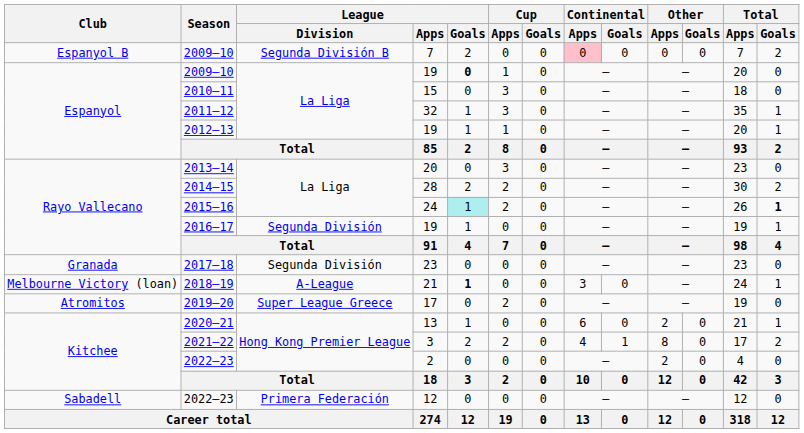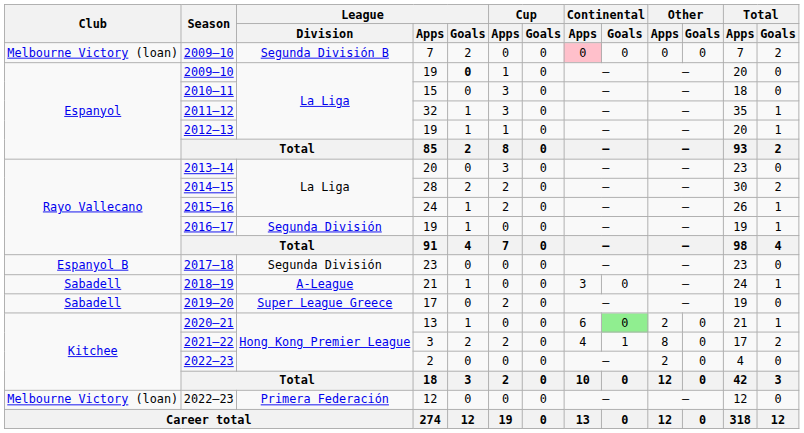2009–10 / 7 | Club: Espanyol B -> Melbourne Victory (loan)
2015–16 | League / Goals: paleturquoise background -> no background
2015–16 | Total / Goals: bold -> normal
2017–18 | Club: Granada -> Espanyol B
2018–19 | Club: Melbourne Victory (loan) -> Sabadell
2018–19 | League / Goals: bold -> normal
2019–20 | Club: Atromitos -> Sabadell
2020–21 | Continental / Goals: no background -> lightgreen background
2022–23 / 12 | Club: Sabadell -> Melbourne Victory (loan)
